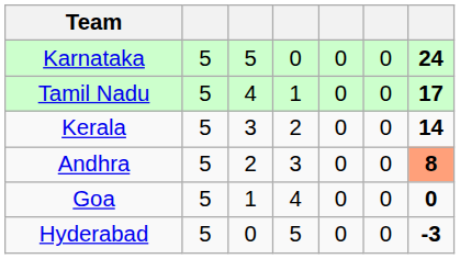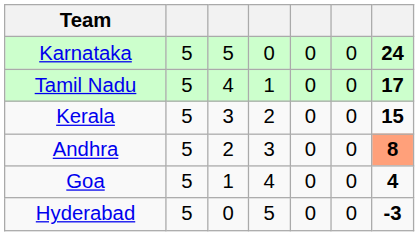Kerala | column 7: 14 -> 15
Goa | column 7: 0 -> 4
